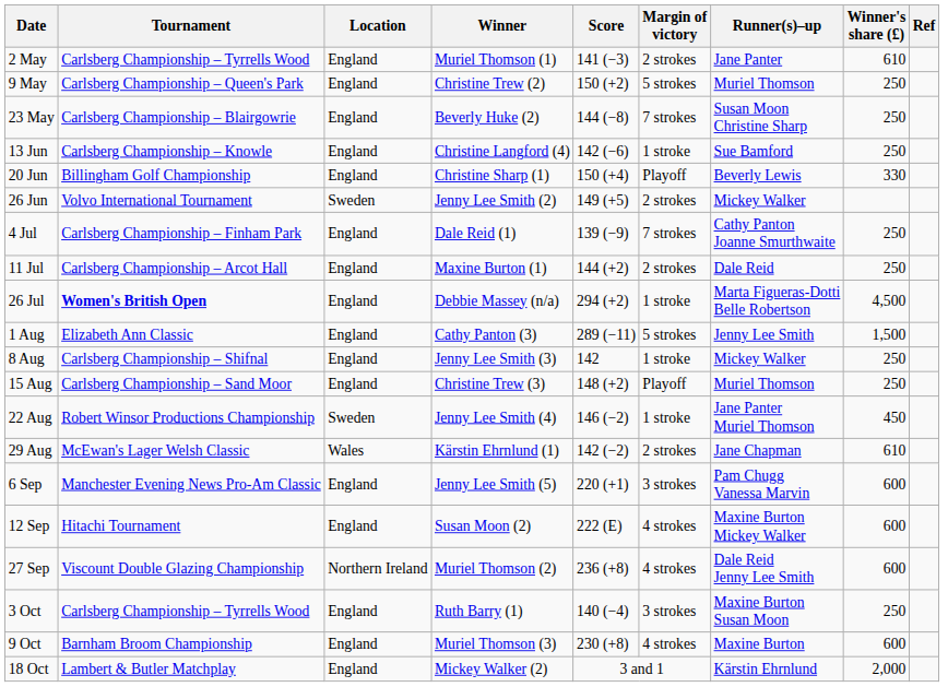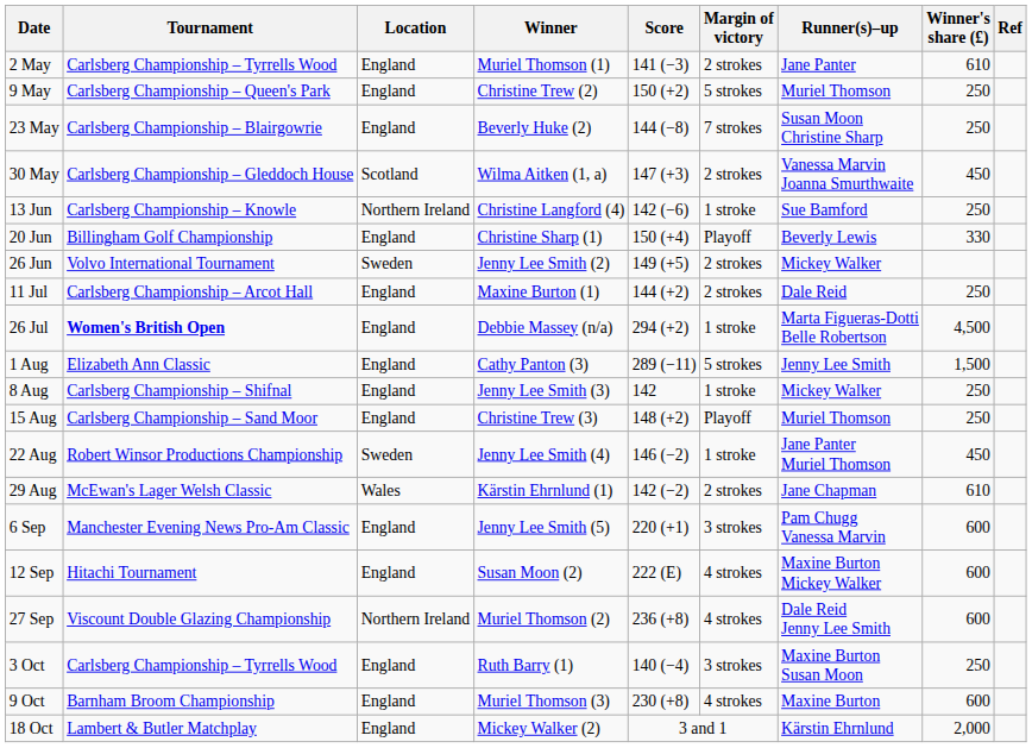+ row: 30 May | Carlsberg Championship – Gleddoch House | Scotland | Wilma Aitken (1, a) | 147 (+3) | 2 strokes | Vanessa Marvin Joanna Smurthwaite | 450
13 Jun | Location: England -> Northern Ireland
- row: 4 Jul | Carlsberg Championship – Finham Park | England | Dale Reid (1) | 139 (−9) | 7 strokes | Cathy Panton Joanne Smurthwaite | 250
